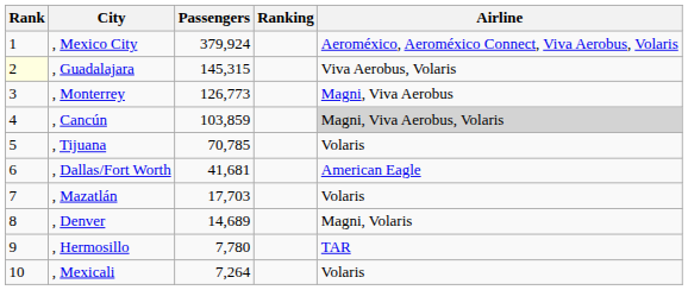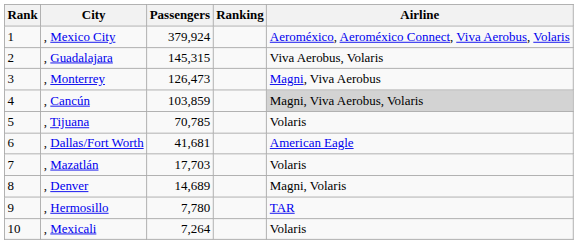, Guadalajara | Rank: lightyellow background -> no background
, Monterrey | Passengers: 126,773 -> 126,473
